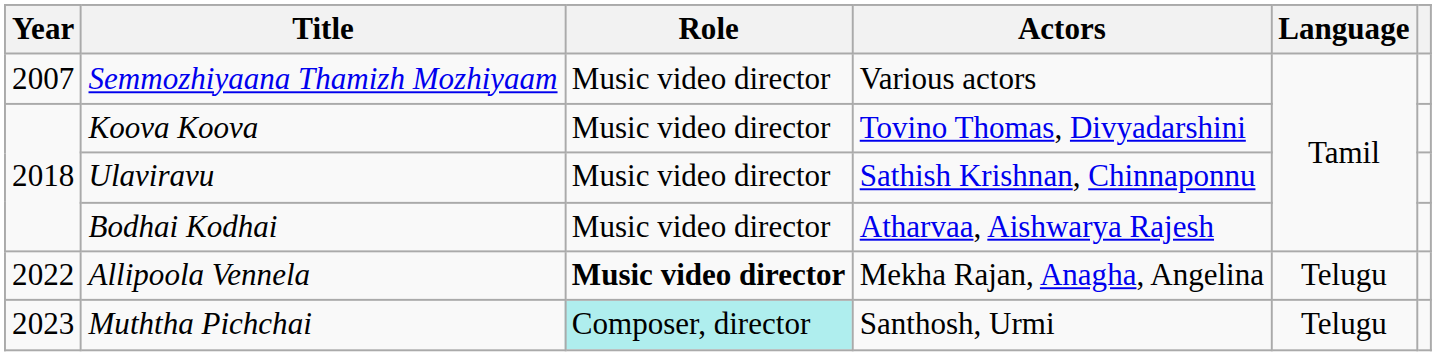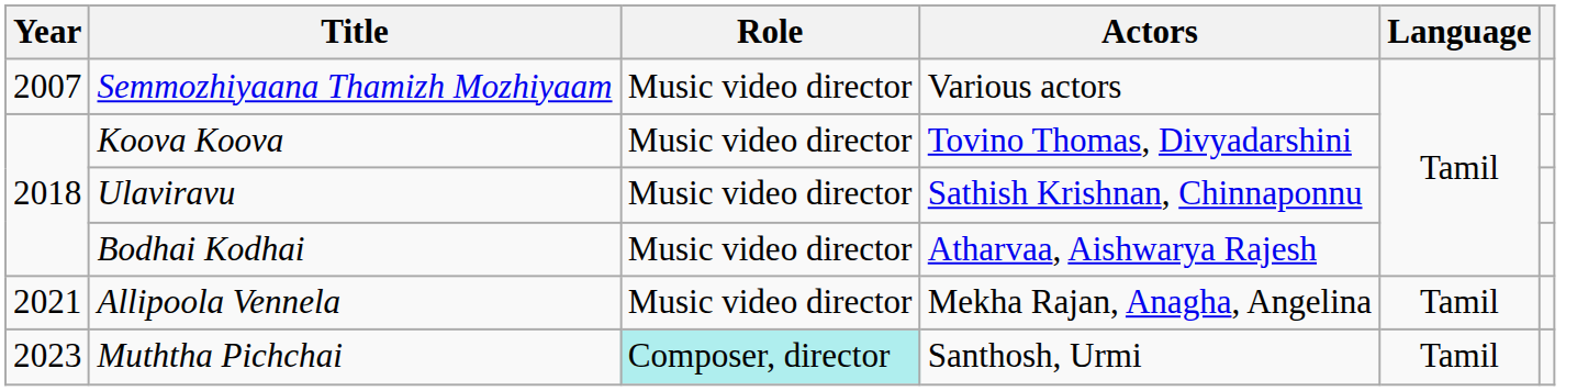Allipoola Vennela | Year: 2022 -> 2021
Allipoola Vennela | Role: bold -> normal
Allipoola Vennela | Language: Telugu -> Tamil
Muththa Pichchai | Language: Telugu -> Tamil
